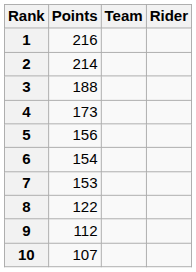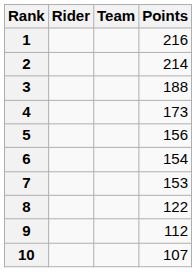columns swapped: Rider <-> Points
